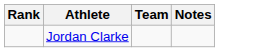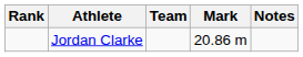+ column: Mark | 20.86 m
